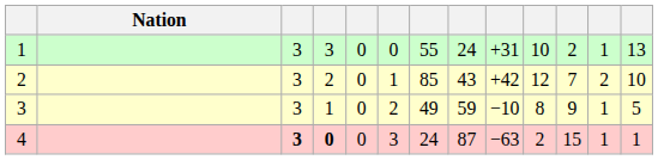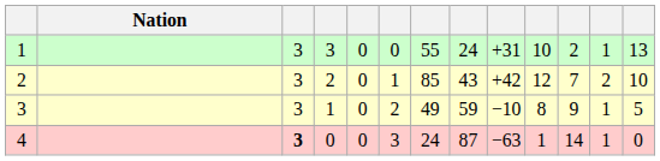4 | column 4: bold -> normal
4 | column 10: 2 -> 1
4 | column 11: 15 -> 14
4 | column 13: 1 -> 0
